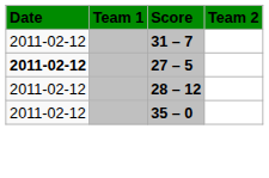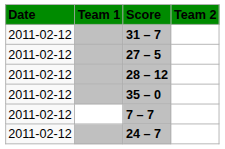27 – 5 | Date: bold -> normal
+ row: 2011-02-12 | 7 – 7
+ row: 2011-02-12 | 24 – 7
